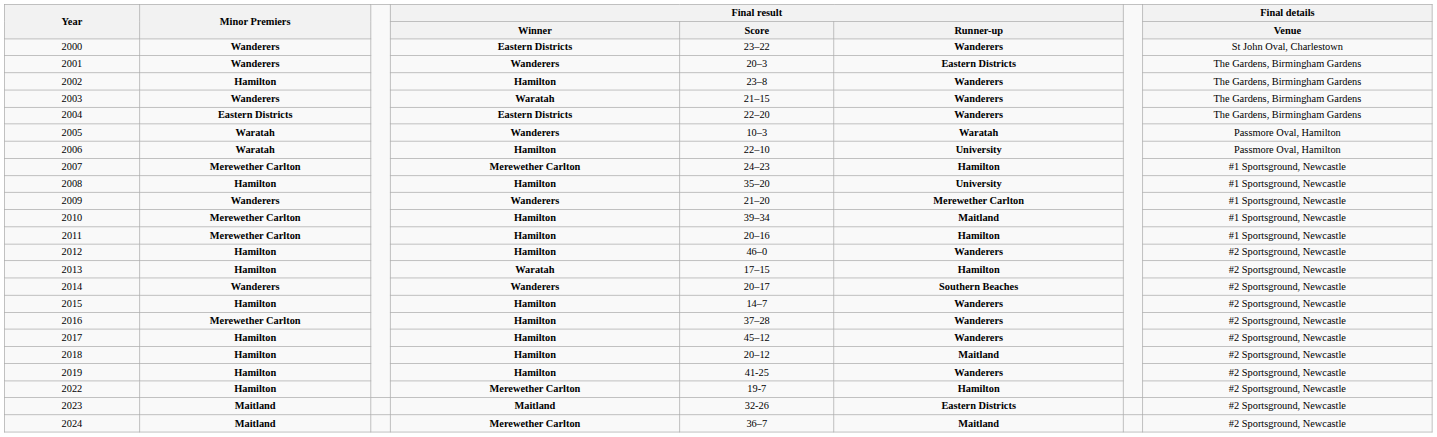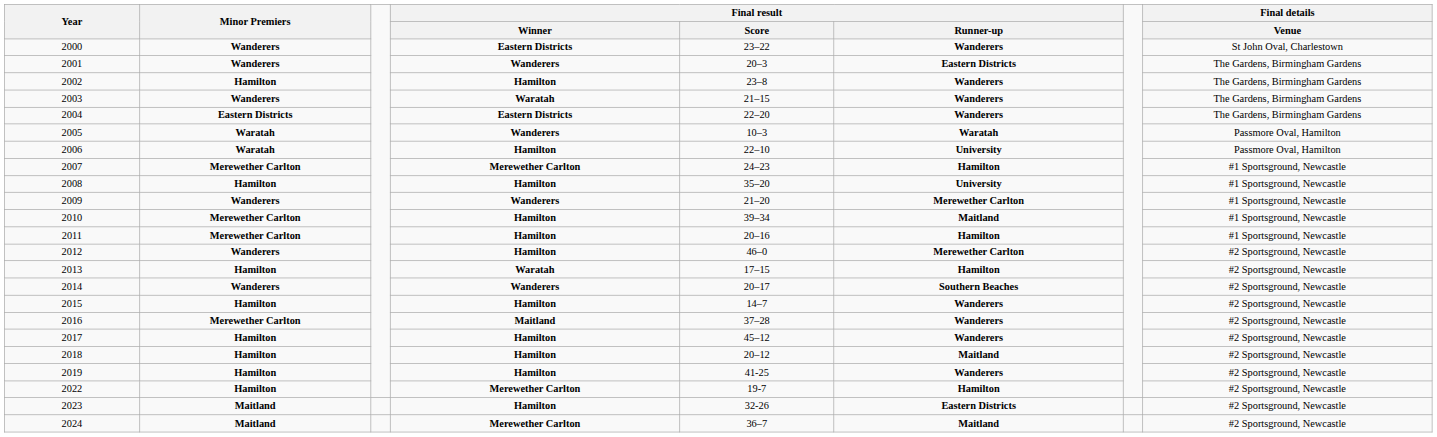2012 | Minor Premiers: Hamilton -> Wanderers
2012 | Final result / Runner-up: Wanderers -> Merewether Carlton
2016 | Final result / Winner: Hamilton -> Maitland
2023 | Final result / Winner: Maitland -> Hamilton
